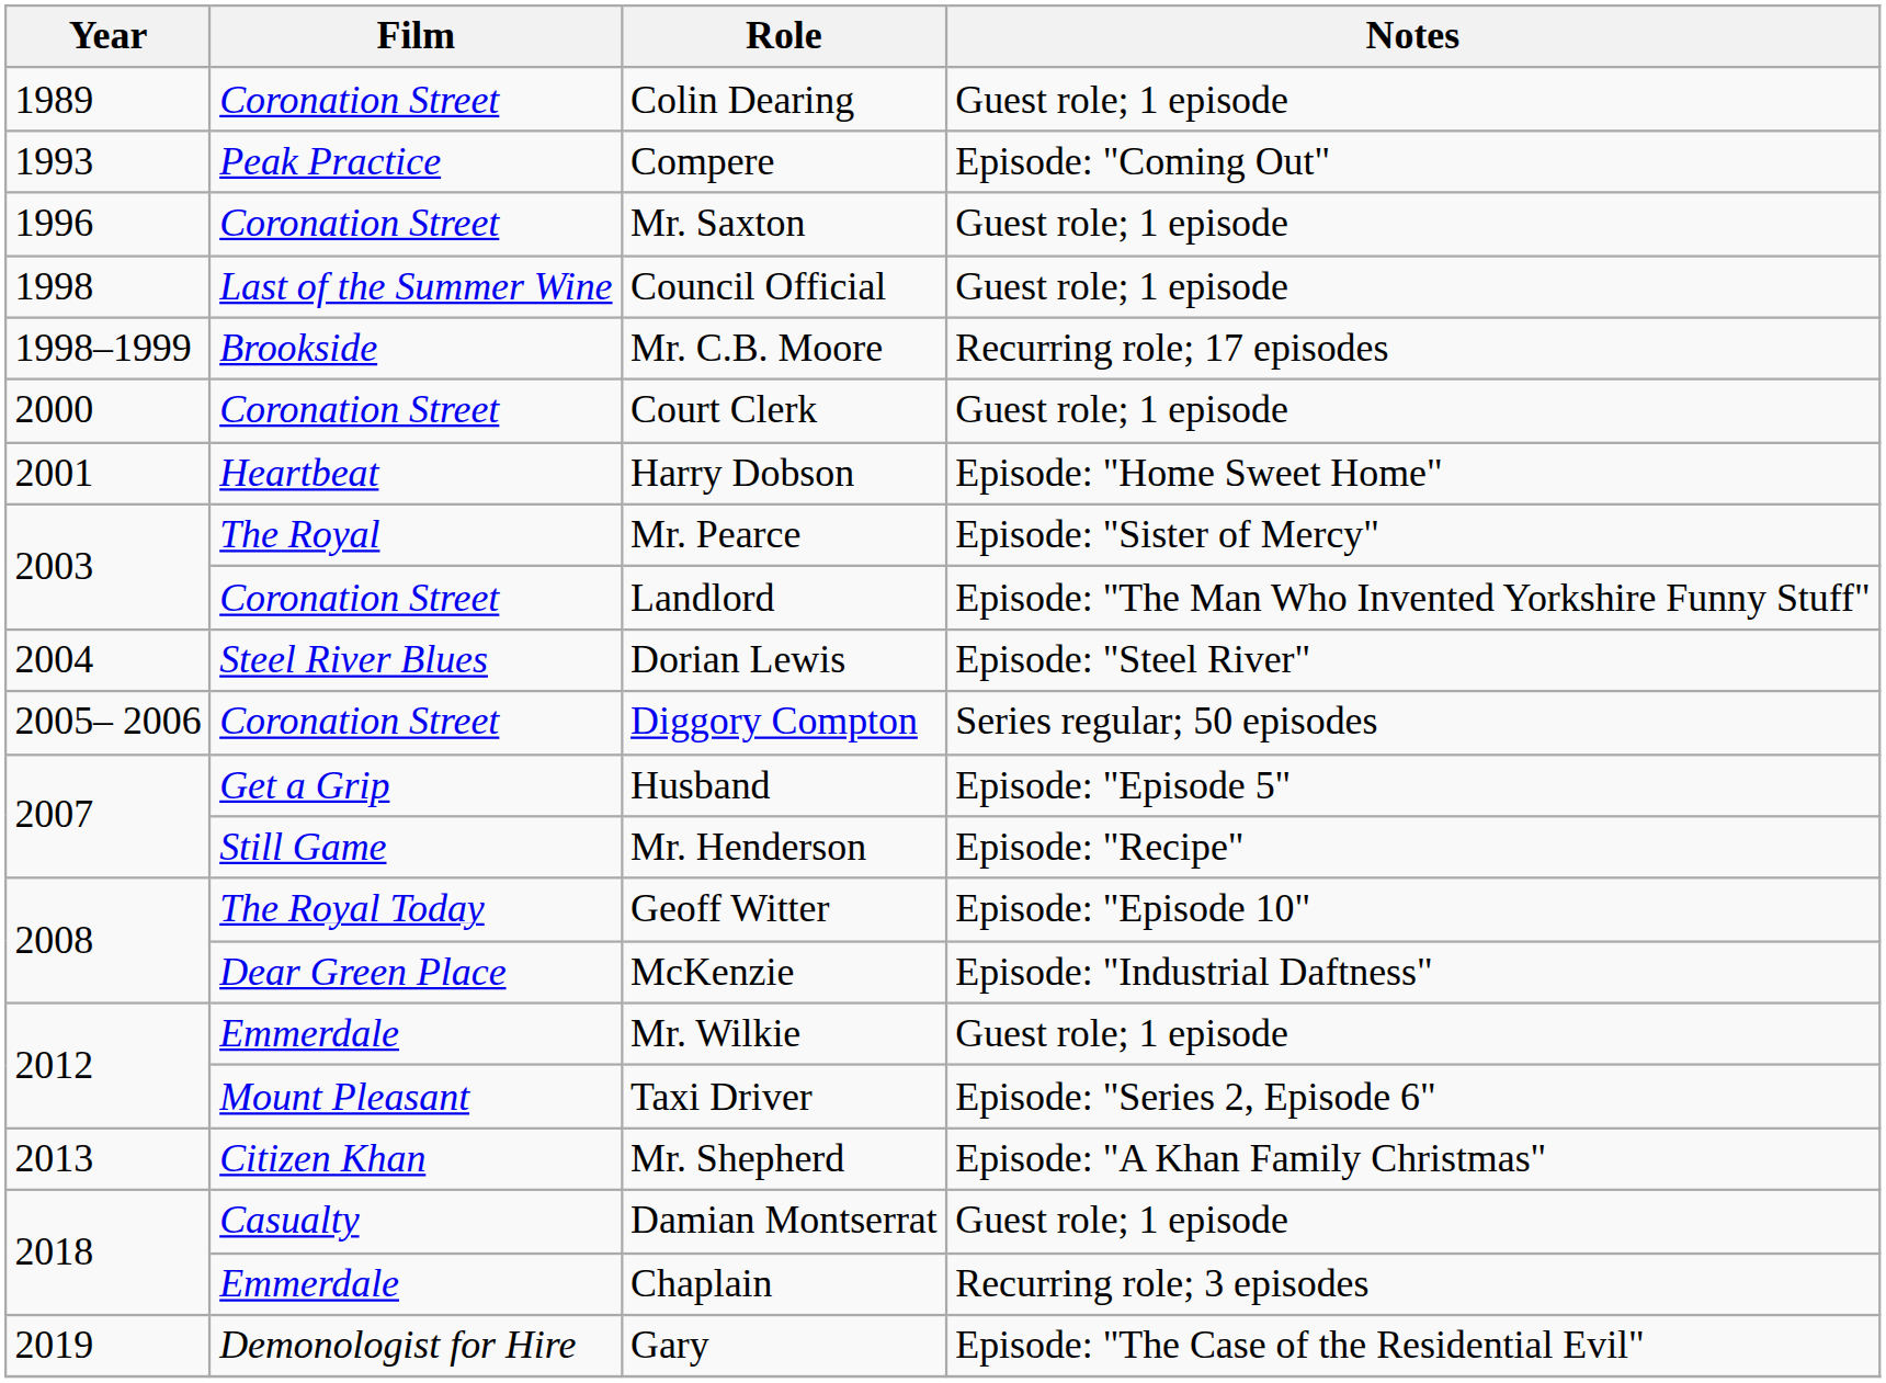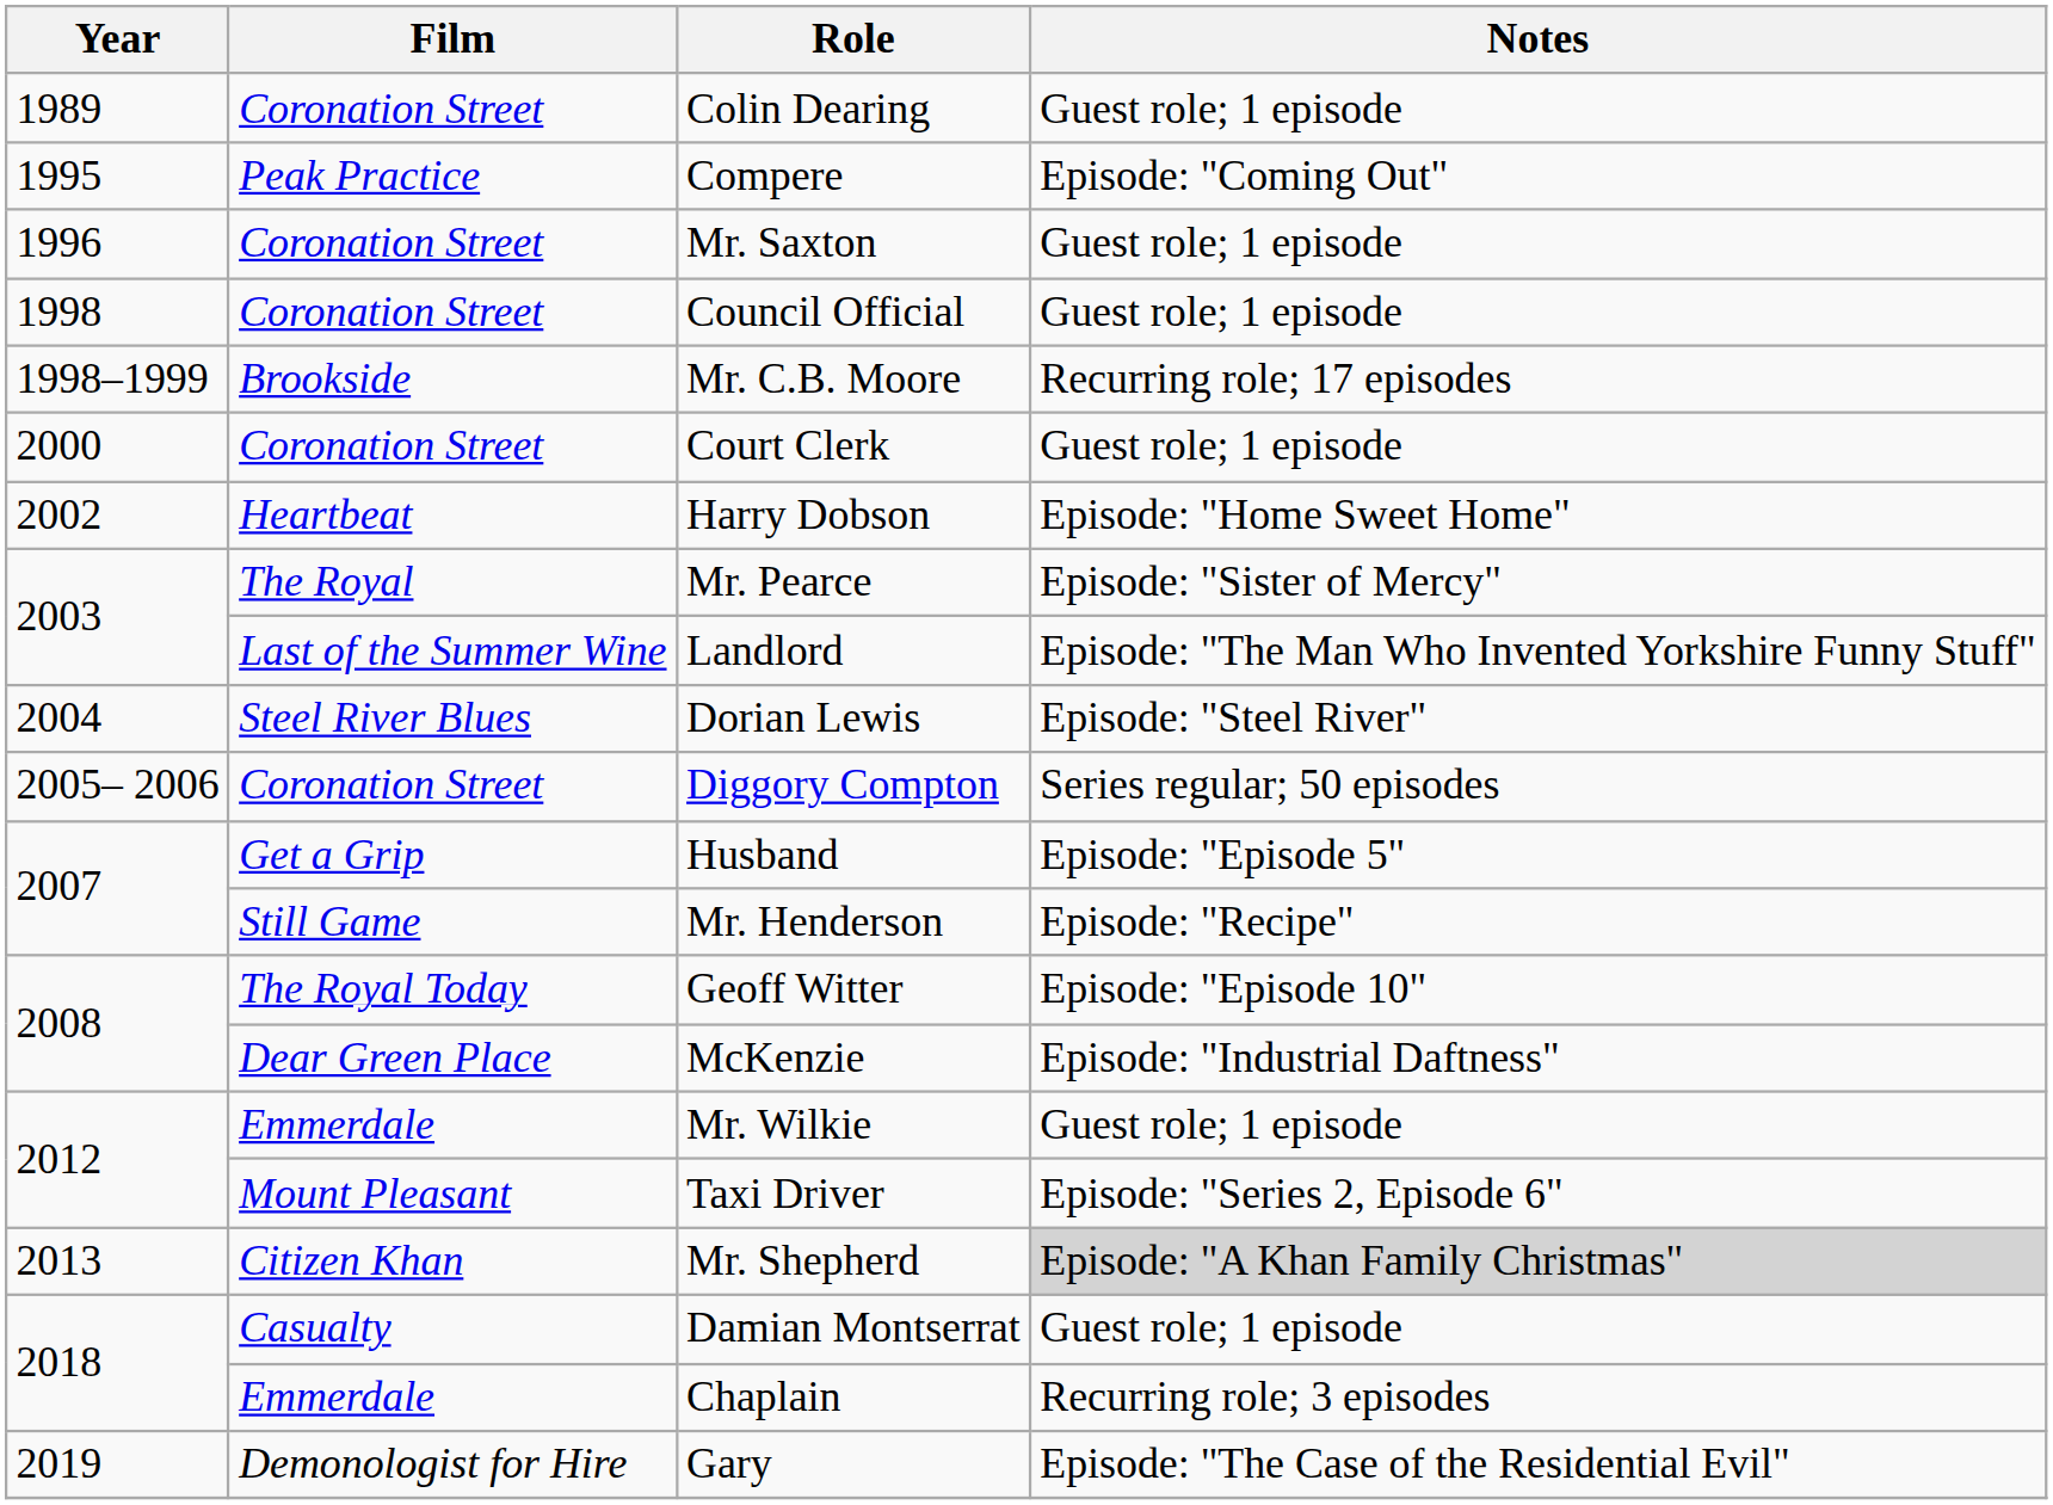Compere | Year: 1993 -> 1995
Council Official | Film: Last of the Summer Wine -> Coronation Street
Harry Dobson | Year: 2001 -> 2002
Landlord | Film: Coronation Street -> Last of the Summer Wine
Mr. Shepherd | Notes: no background -> lightgrey background
